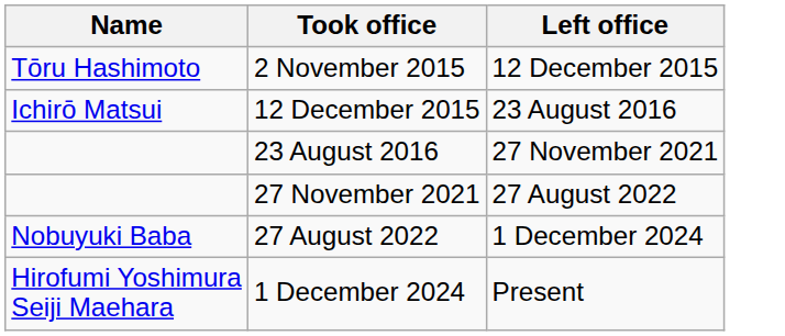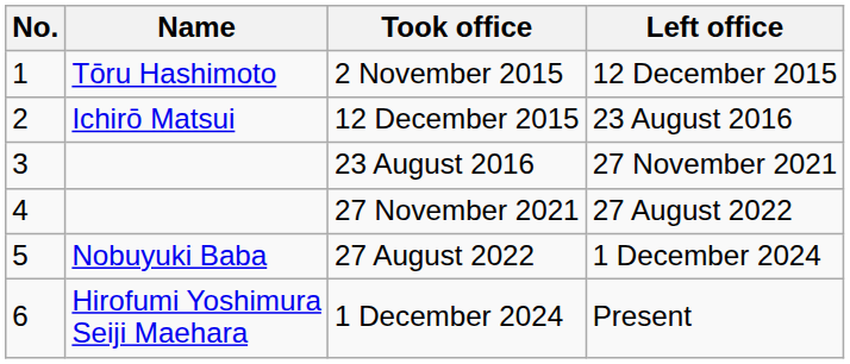+ column: No. | 1 | 2 | 3 | 4 | 5 | 6
